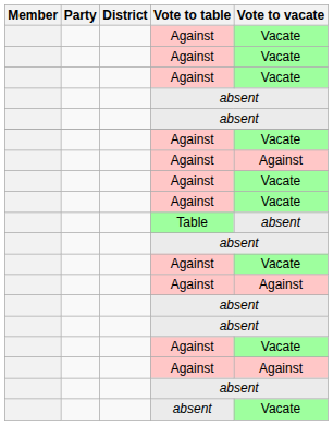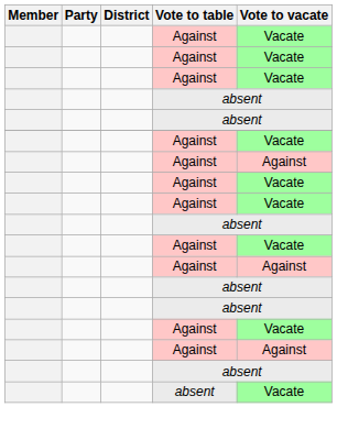- row: Table | absent
